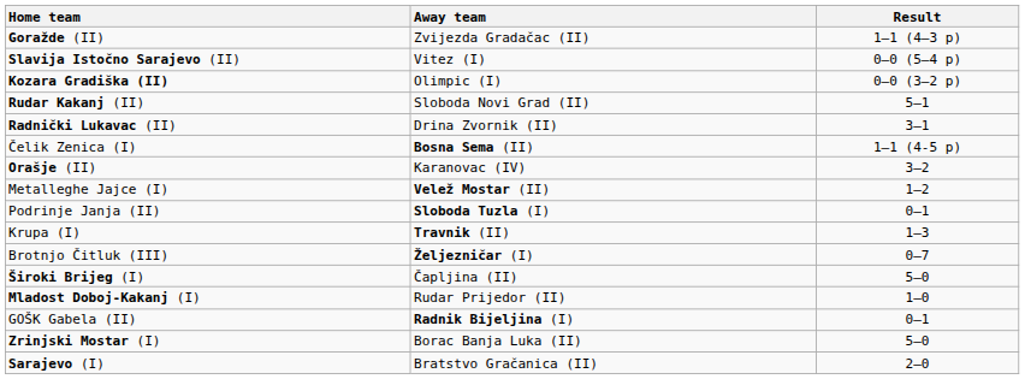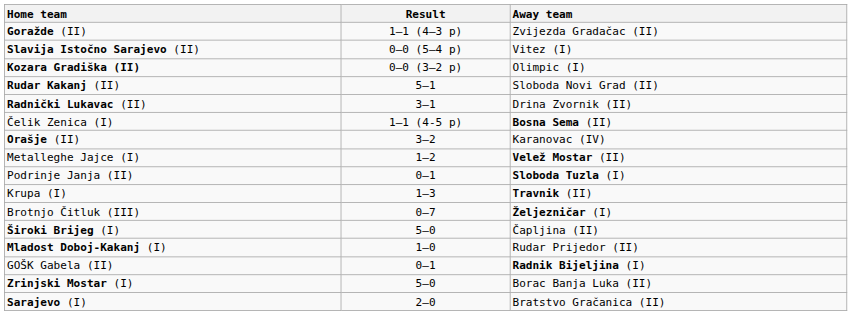columns swapped: Away team <-> Result
